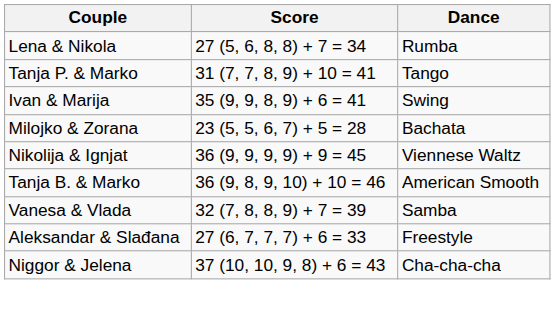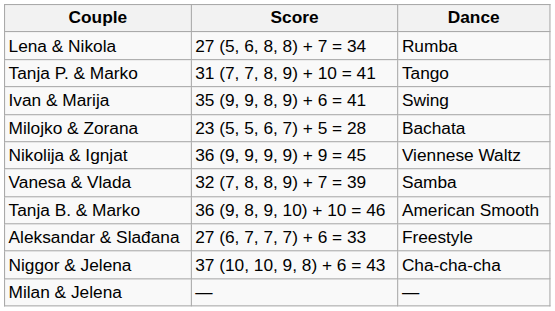rows swapped: Tanja B. & Marko <-> Vanesa & Vlada
+ row: Milan & Jelena | — | —
